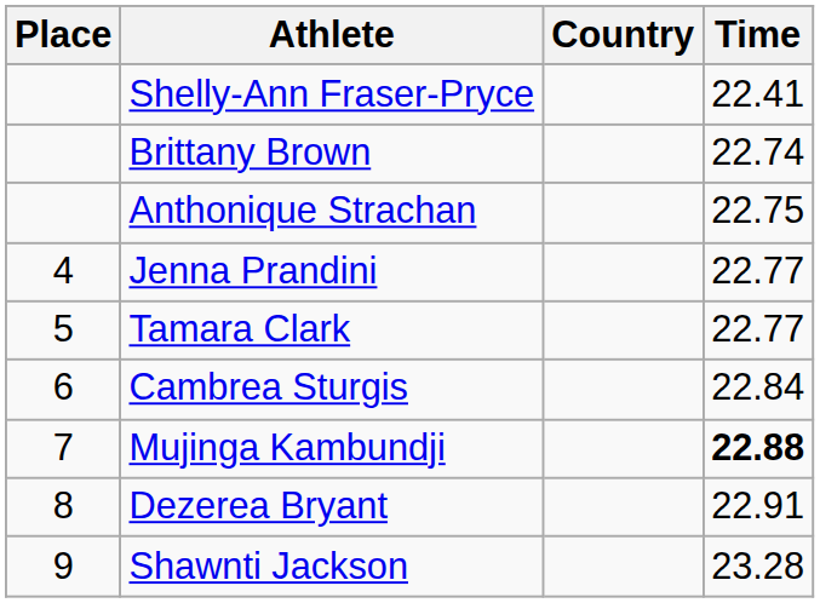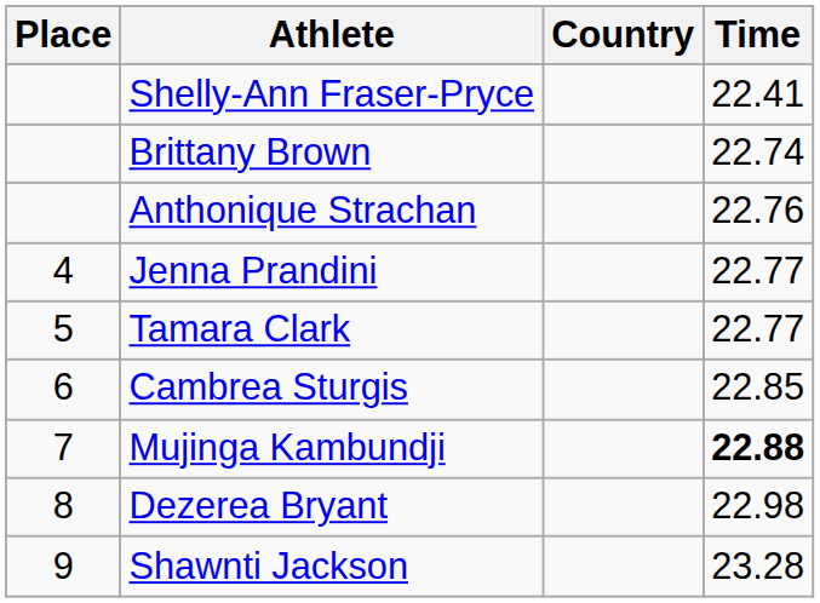Anthonique Strachan | Time: 22.75 -> 22.76
Cambrea Sturgis | Time: 22.84 -> 22.85
Dezerea Bryant | Time: 22.91 -> 22.98
